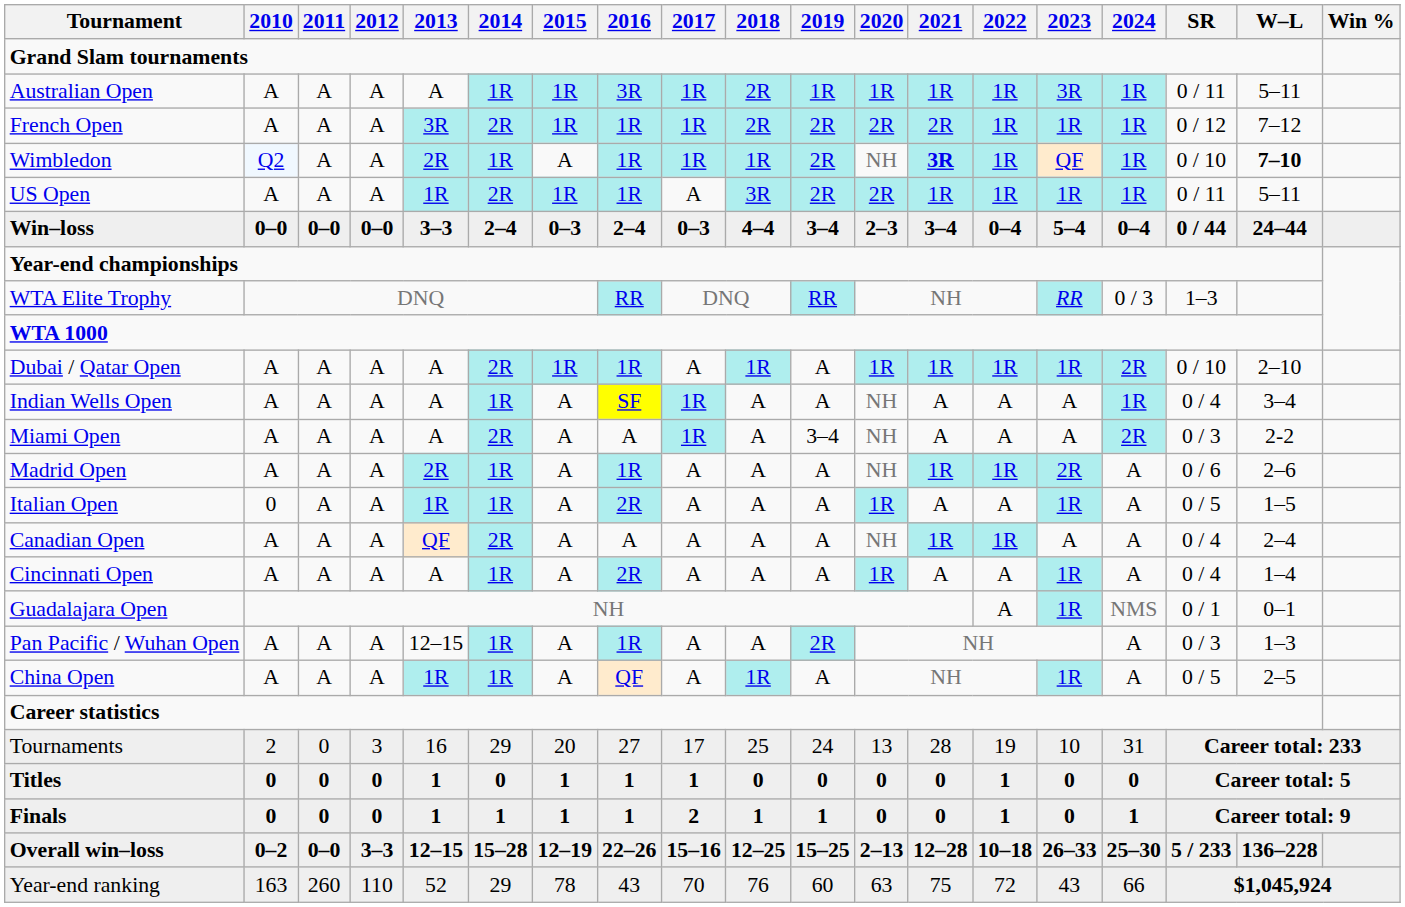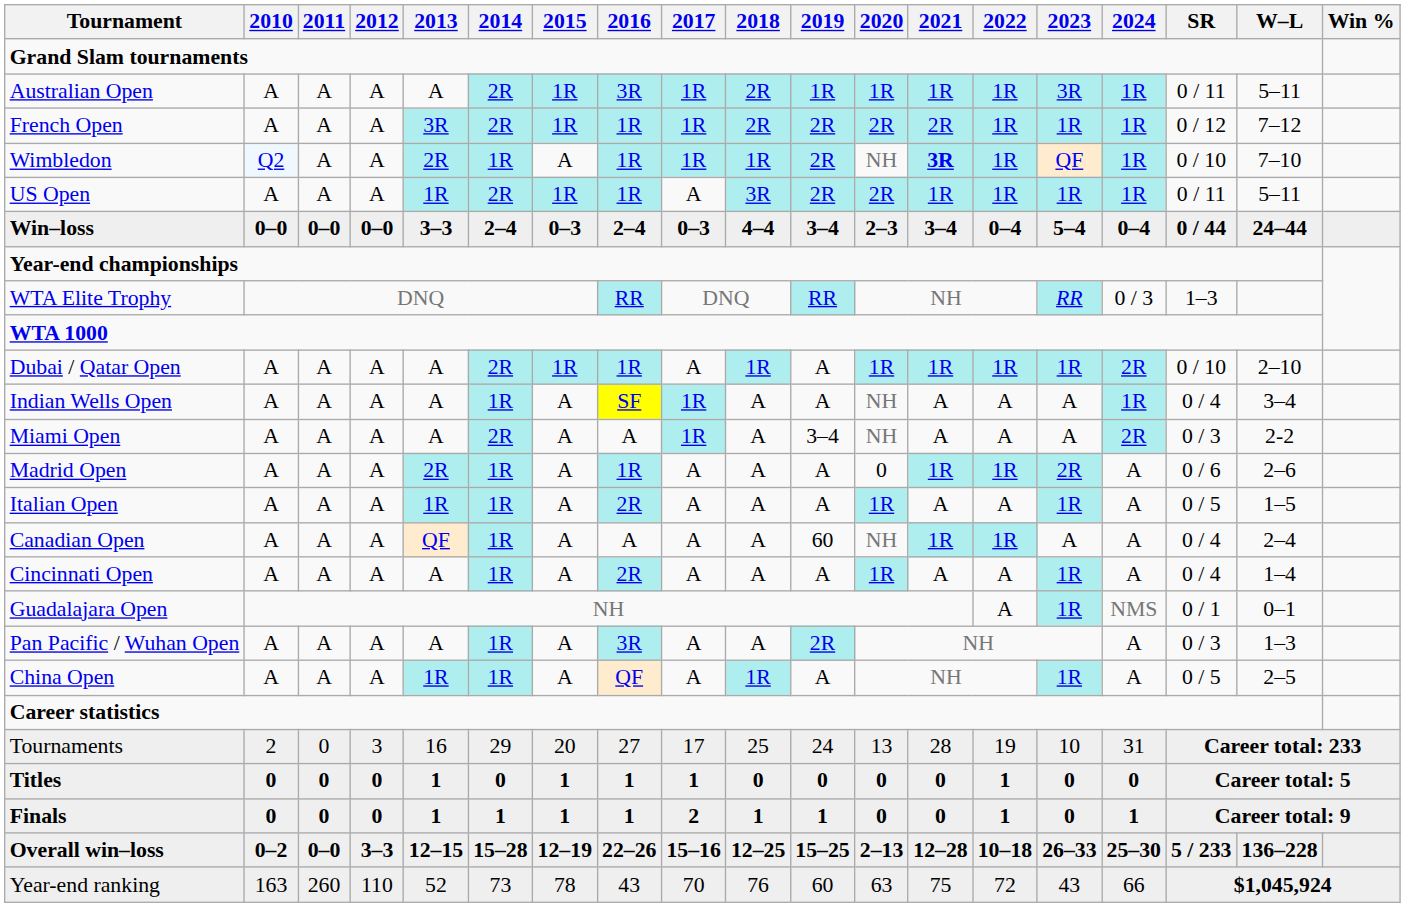Australian Open | 2014: 1R -> 2R
Wimbledon | W–L: bold -> normal
Madrid Open | 2020: NH -> 0
Italian Open | 2010: 0 -> A
Canadian Open | 2014: 2R -> 1R
Canadian Open | 2019: A -> 60
Pan Pacific / Wuhan Open | 2013: 12–15 -> A
Pan Pacific / Wuhan Open | 2016: 1R -> 3R
Year-end ranking | 2014: 29 -> 73
